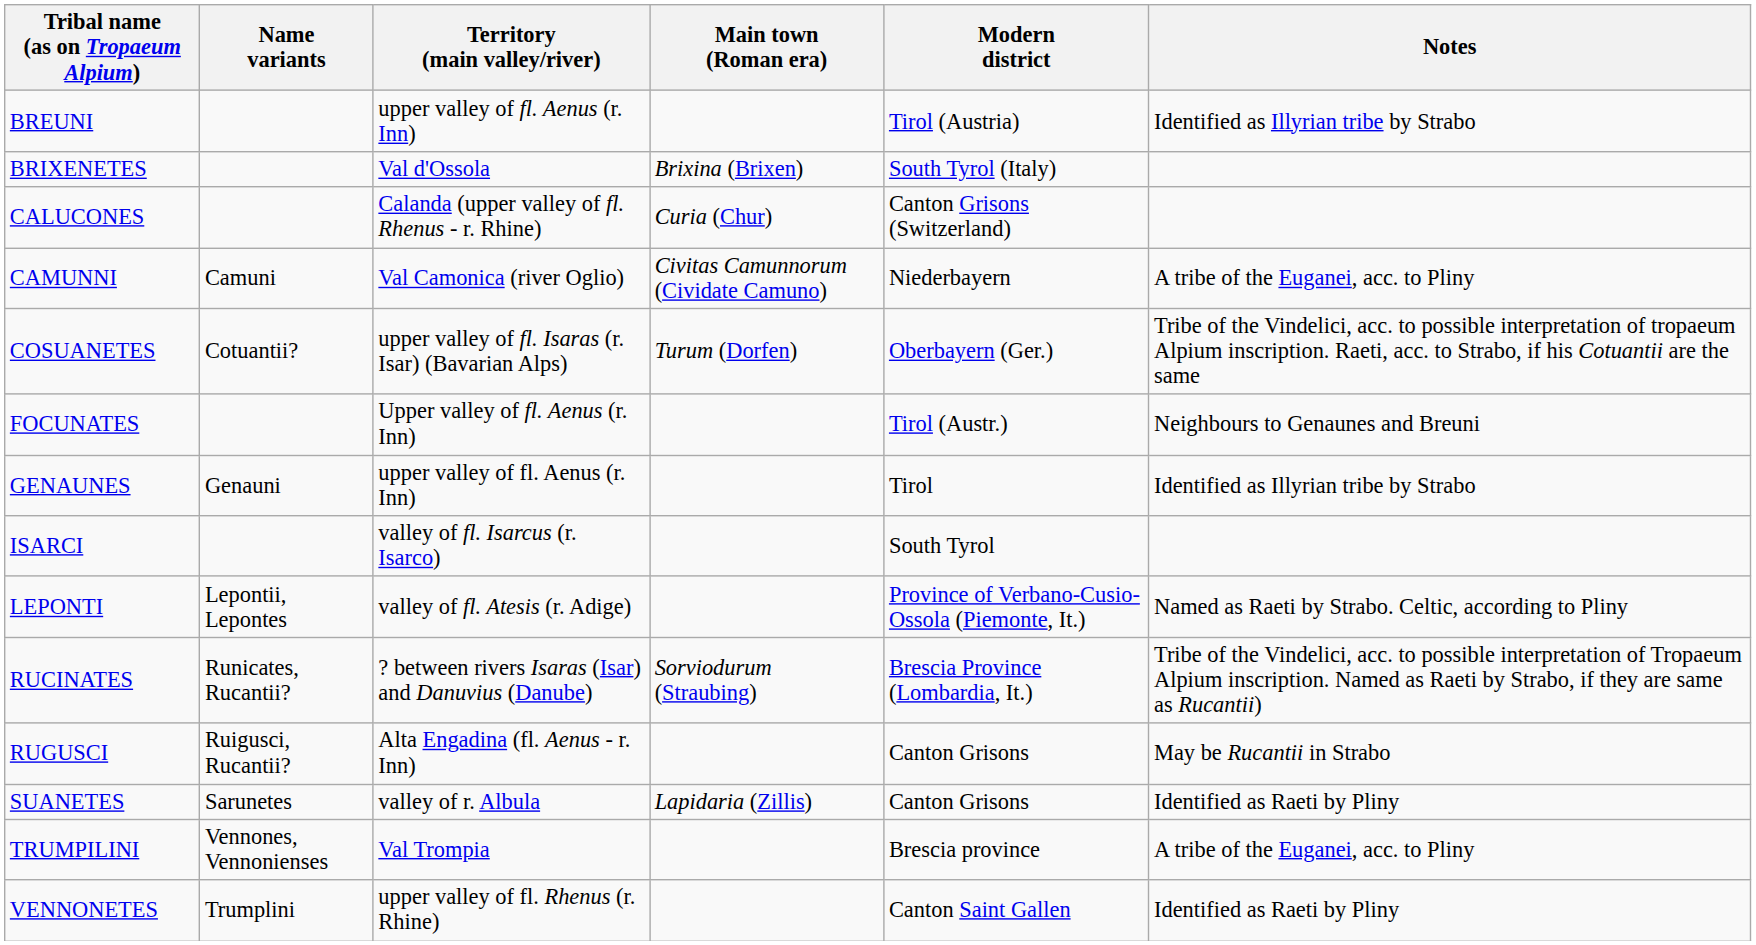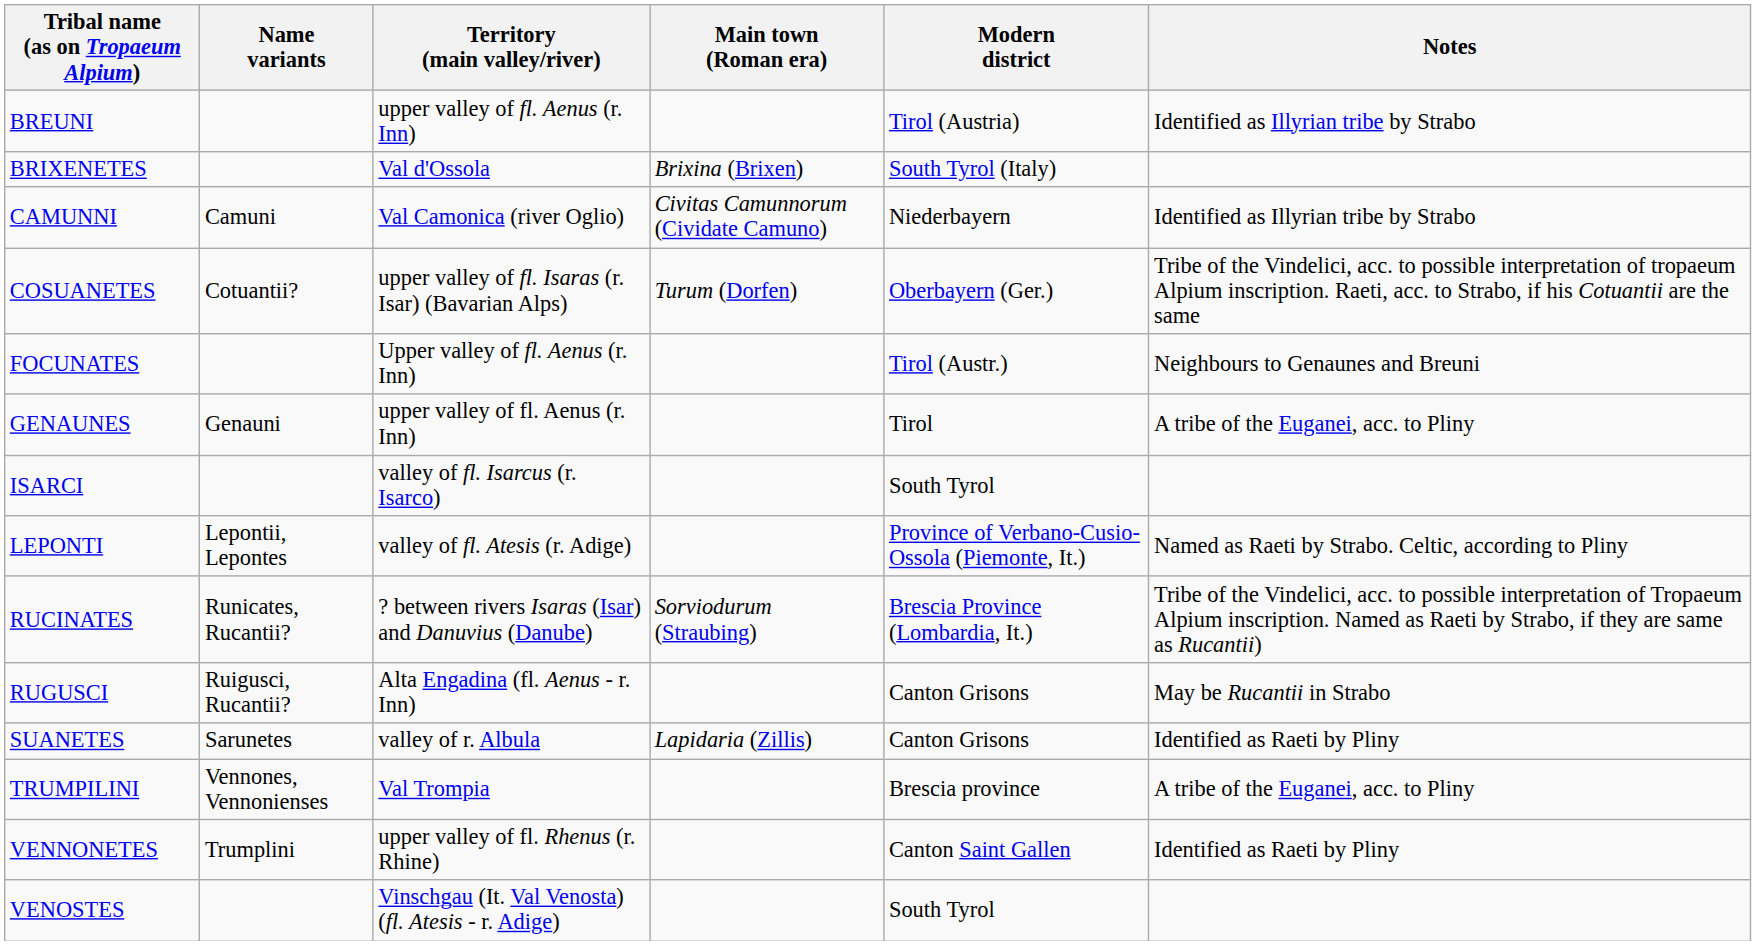- row: CALUCONES | Calanda (upper valley of fl. Rhenus - r. Rhine) | Curia (Chur) | Canton Grisons (Switzerland)
CAMUNNI | Notes: A tribe of the Euganei, acc. to Pliny -> Identified as Illyrian tribe by Strabo
GENAUNES | Notes: Identified as Illyrian tribe by Strabo -> A tribe of the Euganei, acc. to Pliny
+ row: VENOSTES | Vinschgau (It. Val Venosta) (fl. Atesis - r. Adige) | South Tyrol
